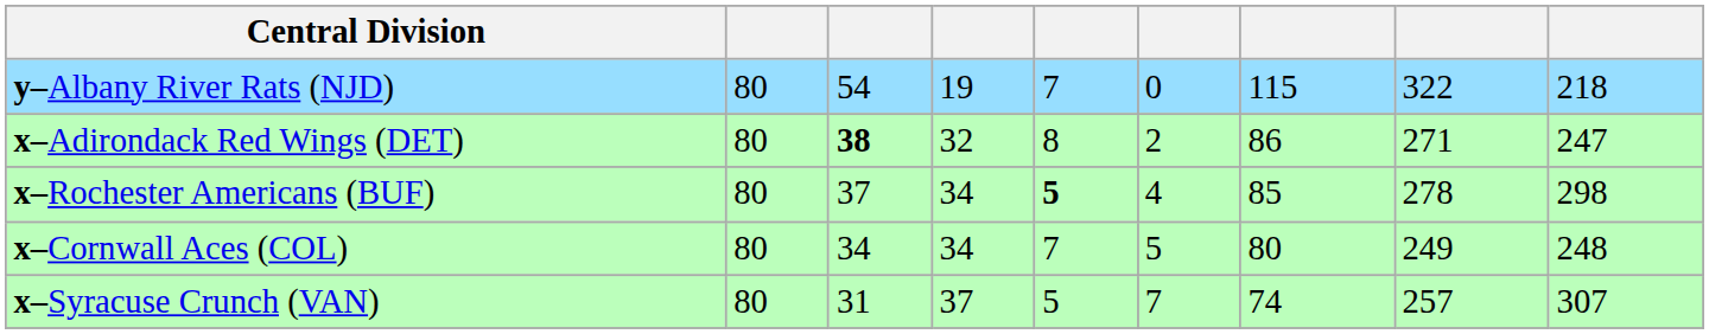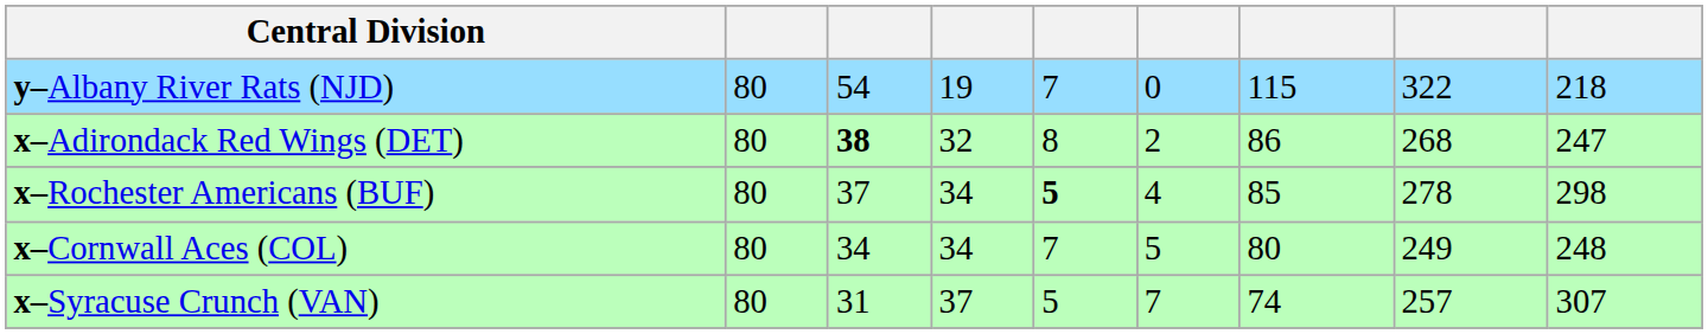x–Adirondack Red Wings (DET) | column 8: 271 -> 268
